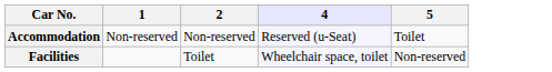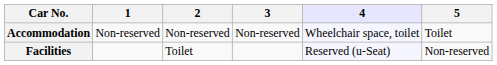+ column: 3 | Non-reserved
Accommodation | 4: Reserved (u-Seat) -> Wheelchair space, toilet
Facilities | 4: Wheelchair space, toilet -> Reserved (u-Seat)
